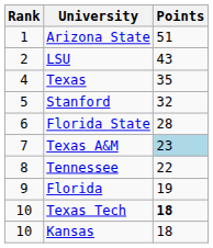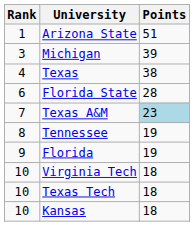- row: 2 | LSU | 43
+ row: 3 | Michigan | 39
Texas | Points: 35 -> 38
- row: 5 | Stanford | 32
Tennessee | Points: 22 -> 19
+ row: 10 | Virginia Tech | 18
Texas Tech | Points: bold -> normal
